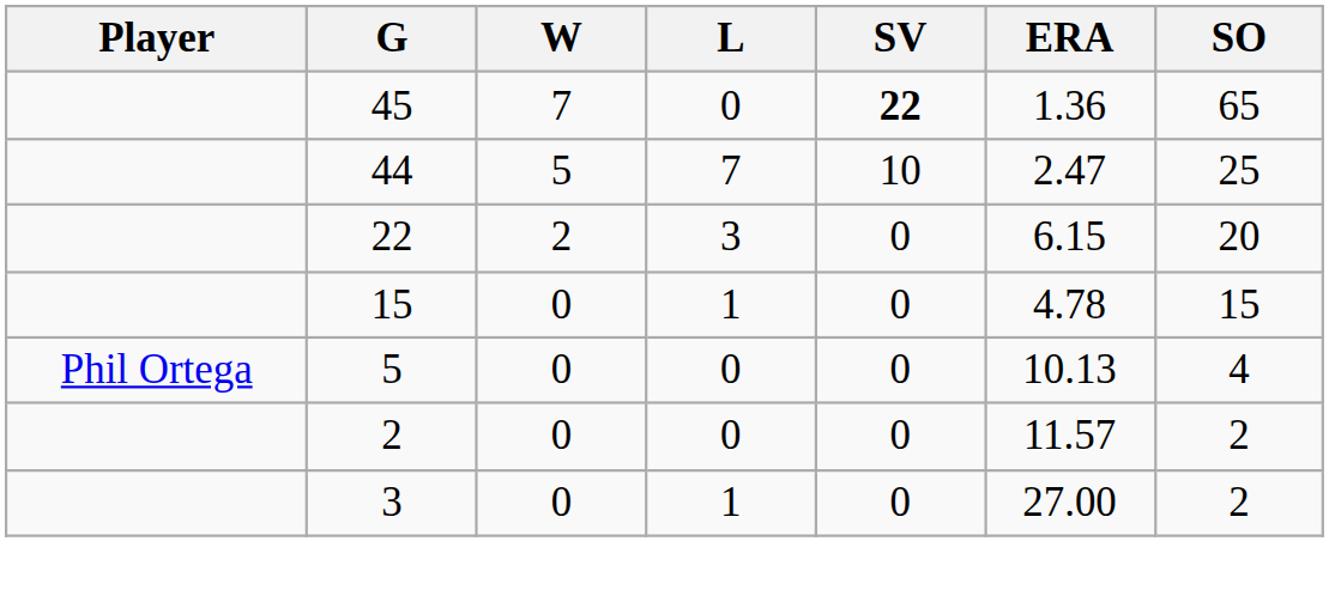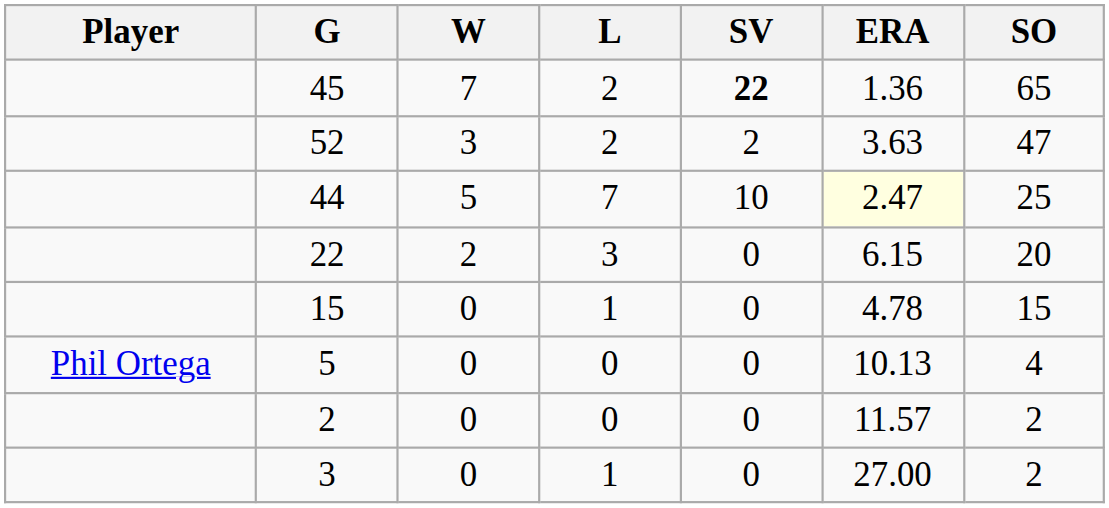45 | L: 0 -> 2
+ row: 52 | 3 | 2 | 2 | 3.63 | 47
44 | ERA: no background -> lightyellow background
